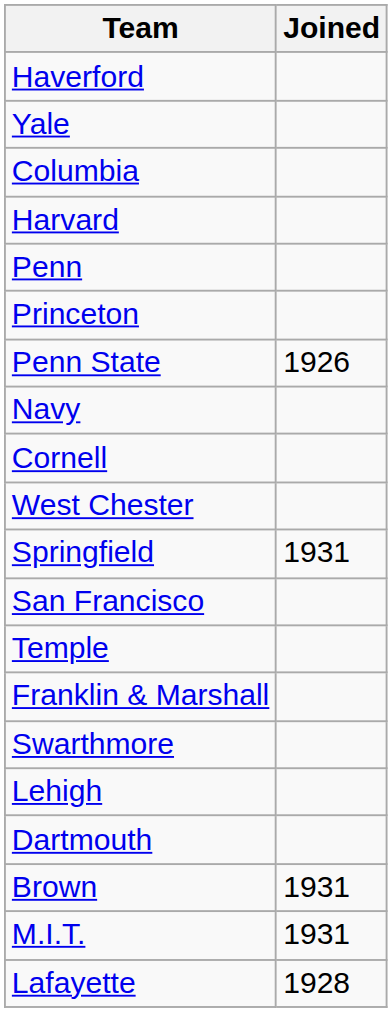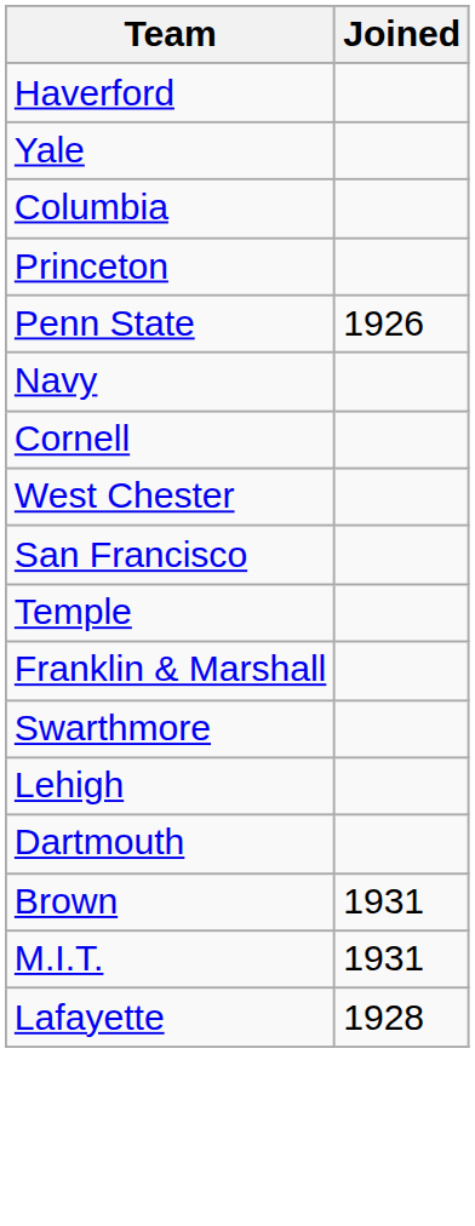- row: Harvard
- row: Penn
- row: Springfield | 1931
